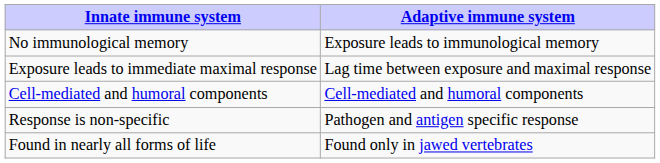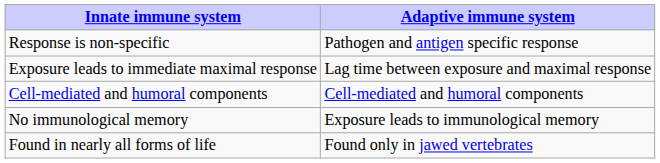rows swapped: Response is non-specific <-> No immunological memory
